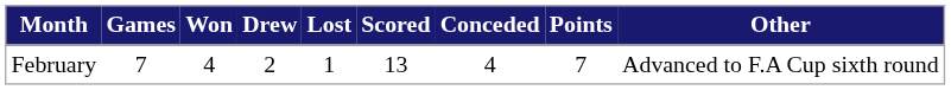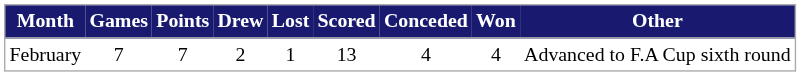columns swapped: Won <-> Points
